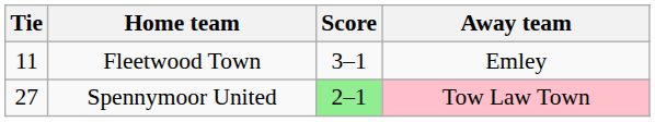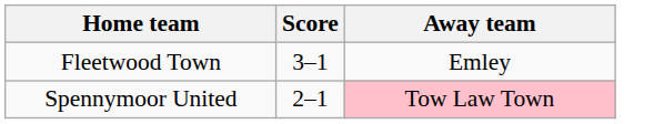- column: Tie | 11 | 27
Spennymoor United | Score: lightgreen background -> no background
